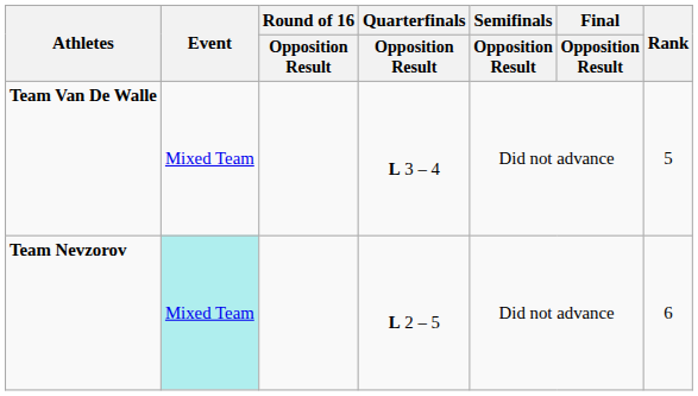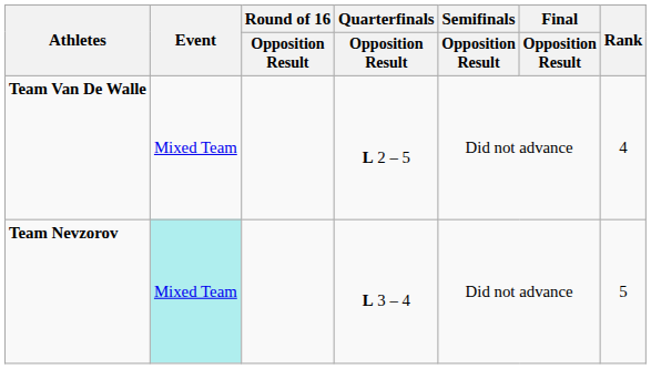Team Van De Walle | Quarterfinals / Opposition Result: L 3 – 4 -> L 2 – 5
Team Van De Walle | Rank: 5 -> 4
Team Nevzorov | Quarterfinals / Opposition Result: L 2 – 5 -> L 3 – 4
Team Nevzorov | Rank: 6 -> 5
